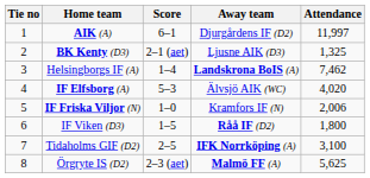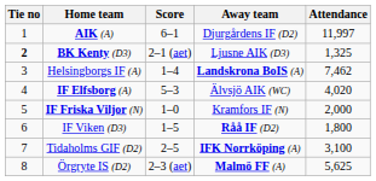BK Kenty (D3) | Tie no: normal -> bold
IF Friska Viljor (N) | Attendance: 2,006 -> 2,000
